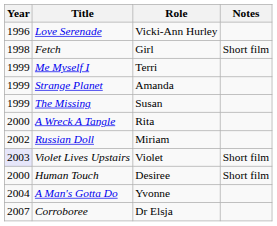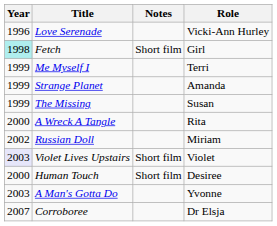columns swapped: Role <-> Notes
Fetch | Year: no background -> paleturquoise background
A Man's Gotta Do | Year: 2004 -> 2003
